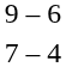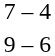rows swapped: 7 – 4 <-> 9 – 6
